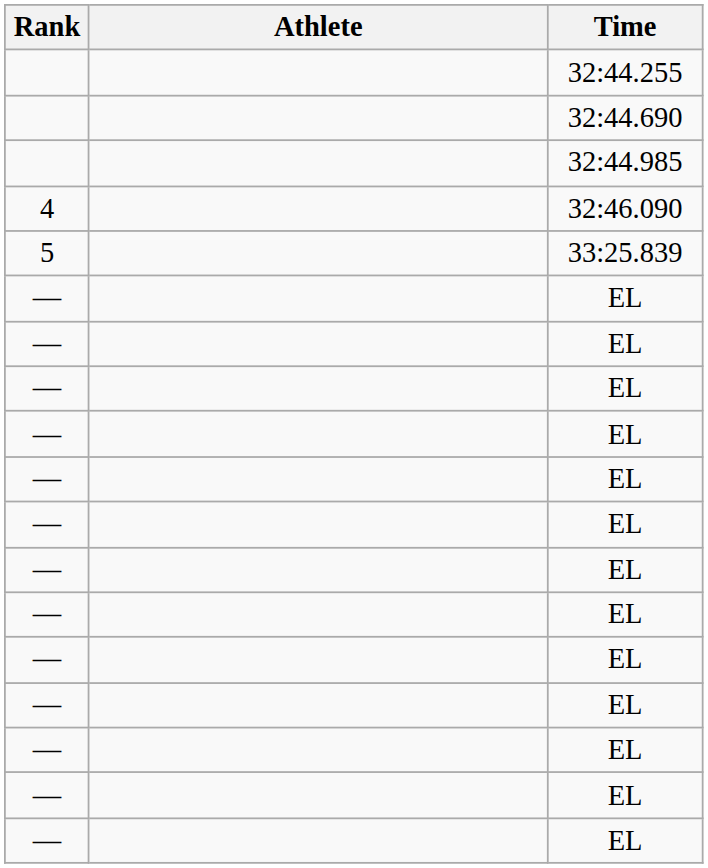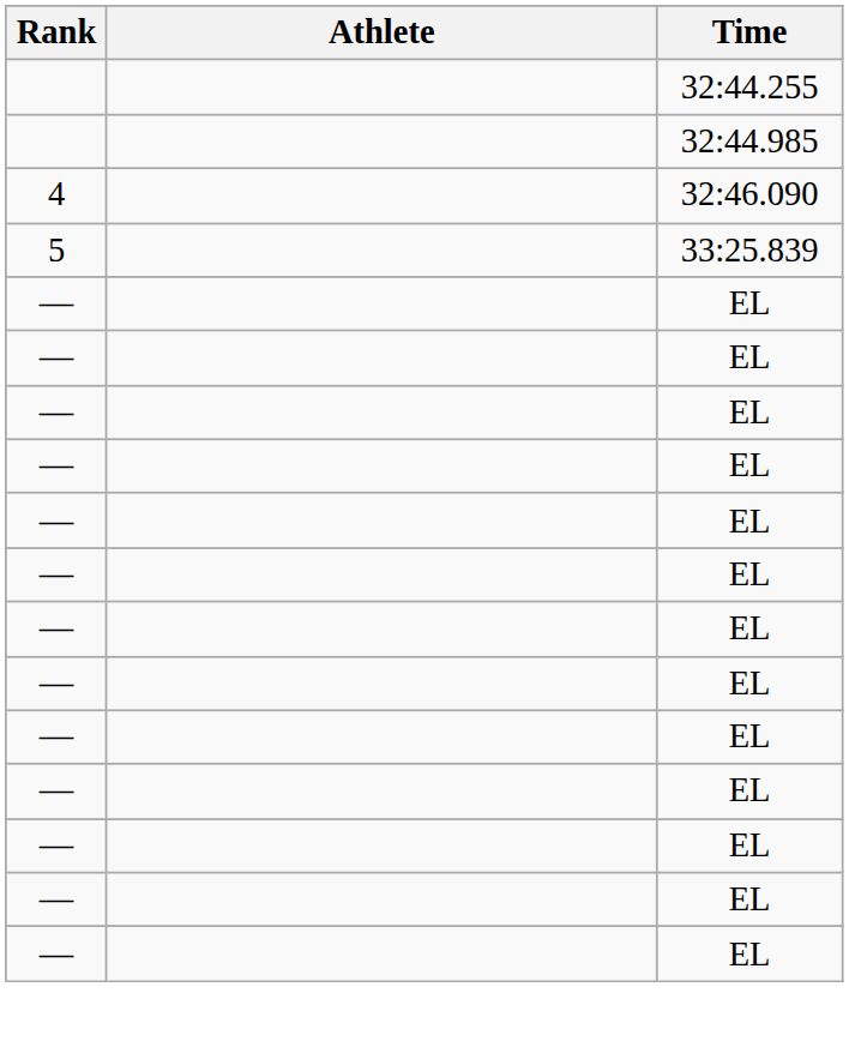- row: 32:44.690
